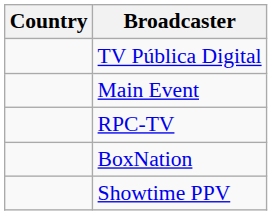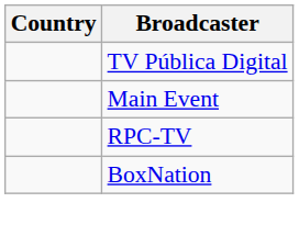- row: Showtime PPV
